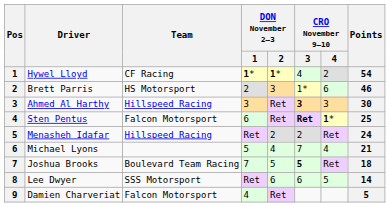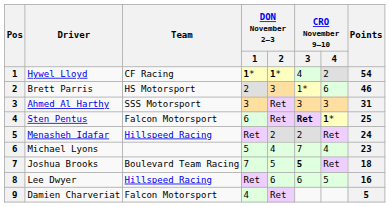Ahmed Al Harthy | Team: Hillspeed Racing -> SSS Motorsport
Ahmed Al Harthy | CRO November 9–10 / 3: bold -> normal
Ahmed Al Harthy | Points: 30 -> 31
Michael Lyons | Points: 21 -> 23
Lee Dwyer | Team: SSS Motorsport -> Hillspeed Racing
Lee Dwyer | Points: 14 -> 16
